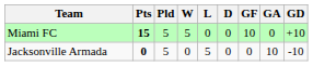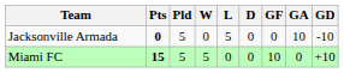rows swapped: Miami FC <-> Jacksonville Armada
